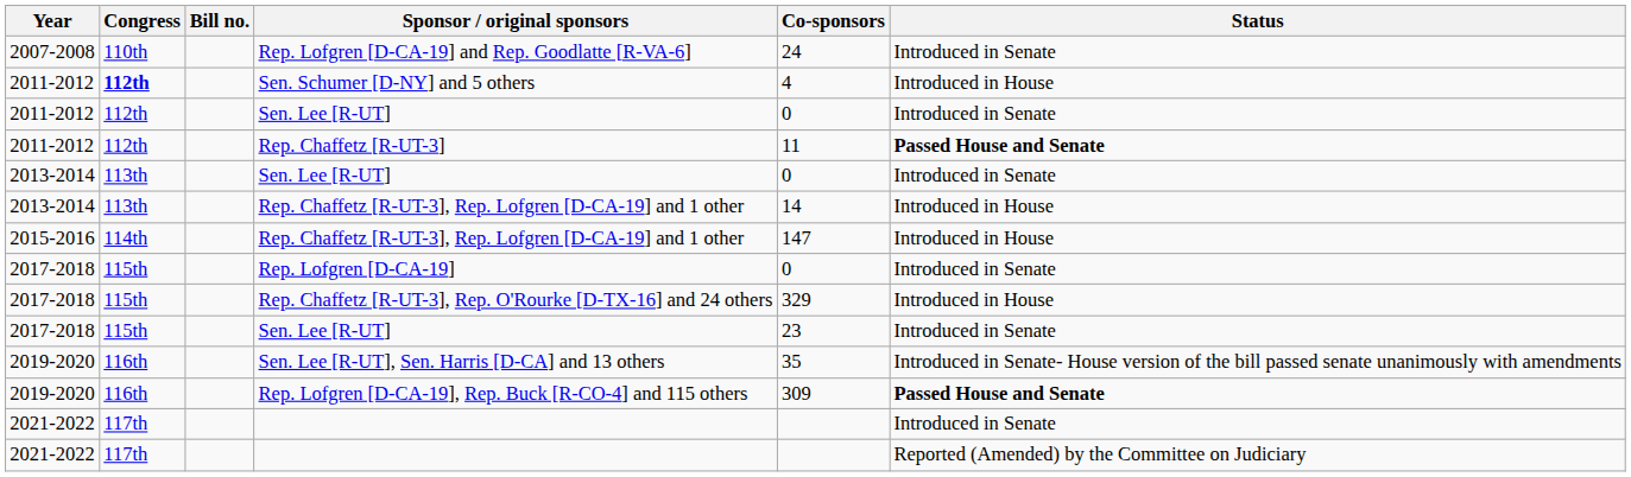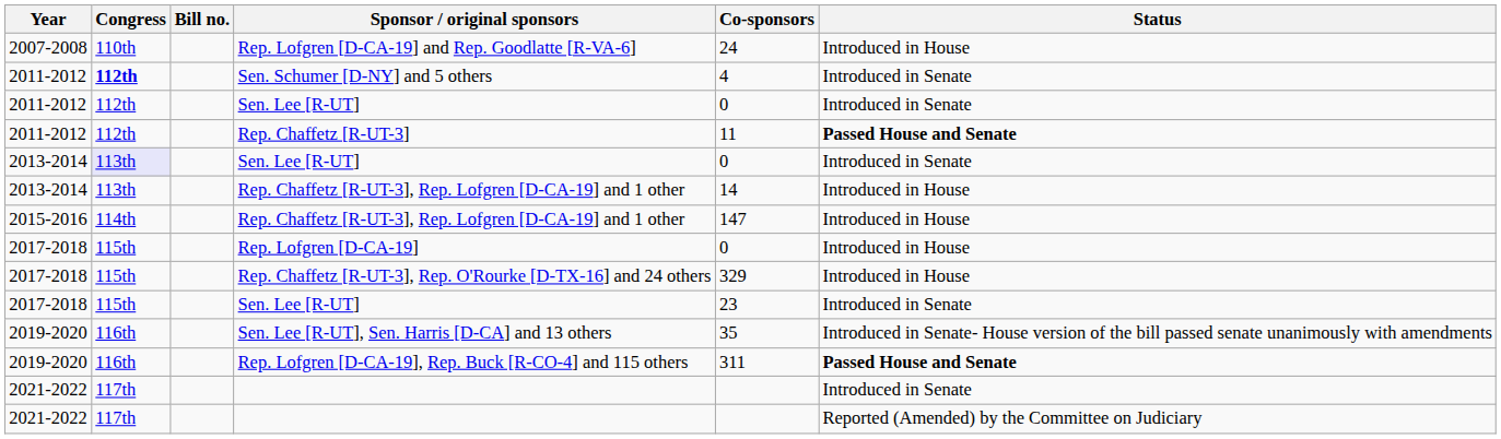Rep. Lofgren [D-CA-19] and Rep. Goodlatte [R-VA-6] | Status: Introduced in Senate -> Introduced in House
Sen. Schumer [D-NY] and 5 others | Status: Introduced in House -> Introduced in Senate
2013-2014 / Sen. Lee [R-UT] | Congress: no background -> lavender background
Rep. Lofgren [D-CA-19] | Status: Introduced in Senate -> Introduced in House
Rep. Lofgren [D-CA-19], Rep. Buck [R-CO-4] and 115 others | Co-sponsors: 309 -> 311
